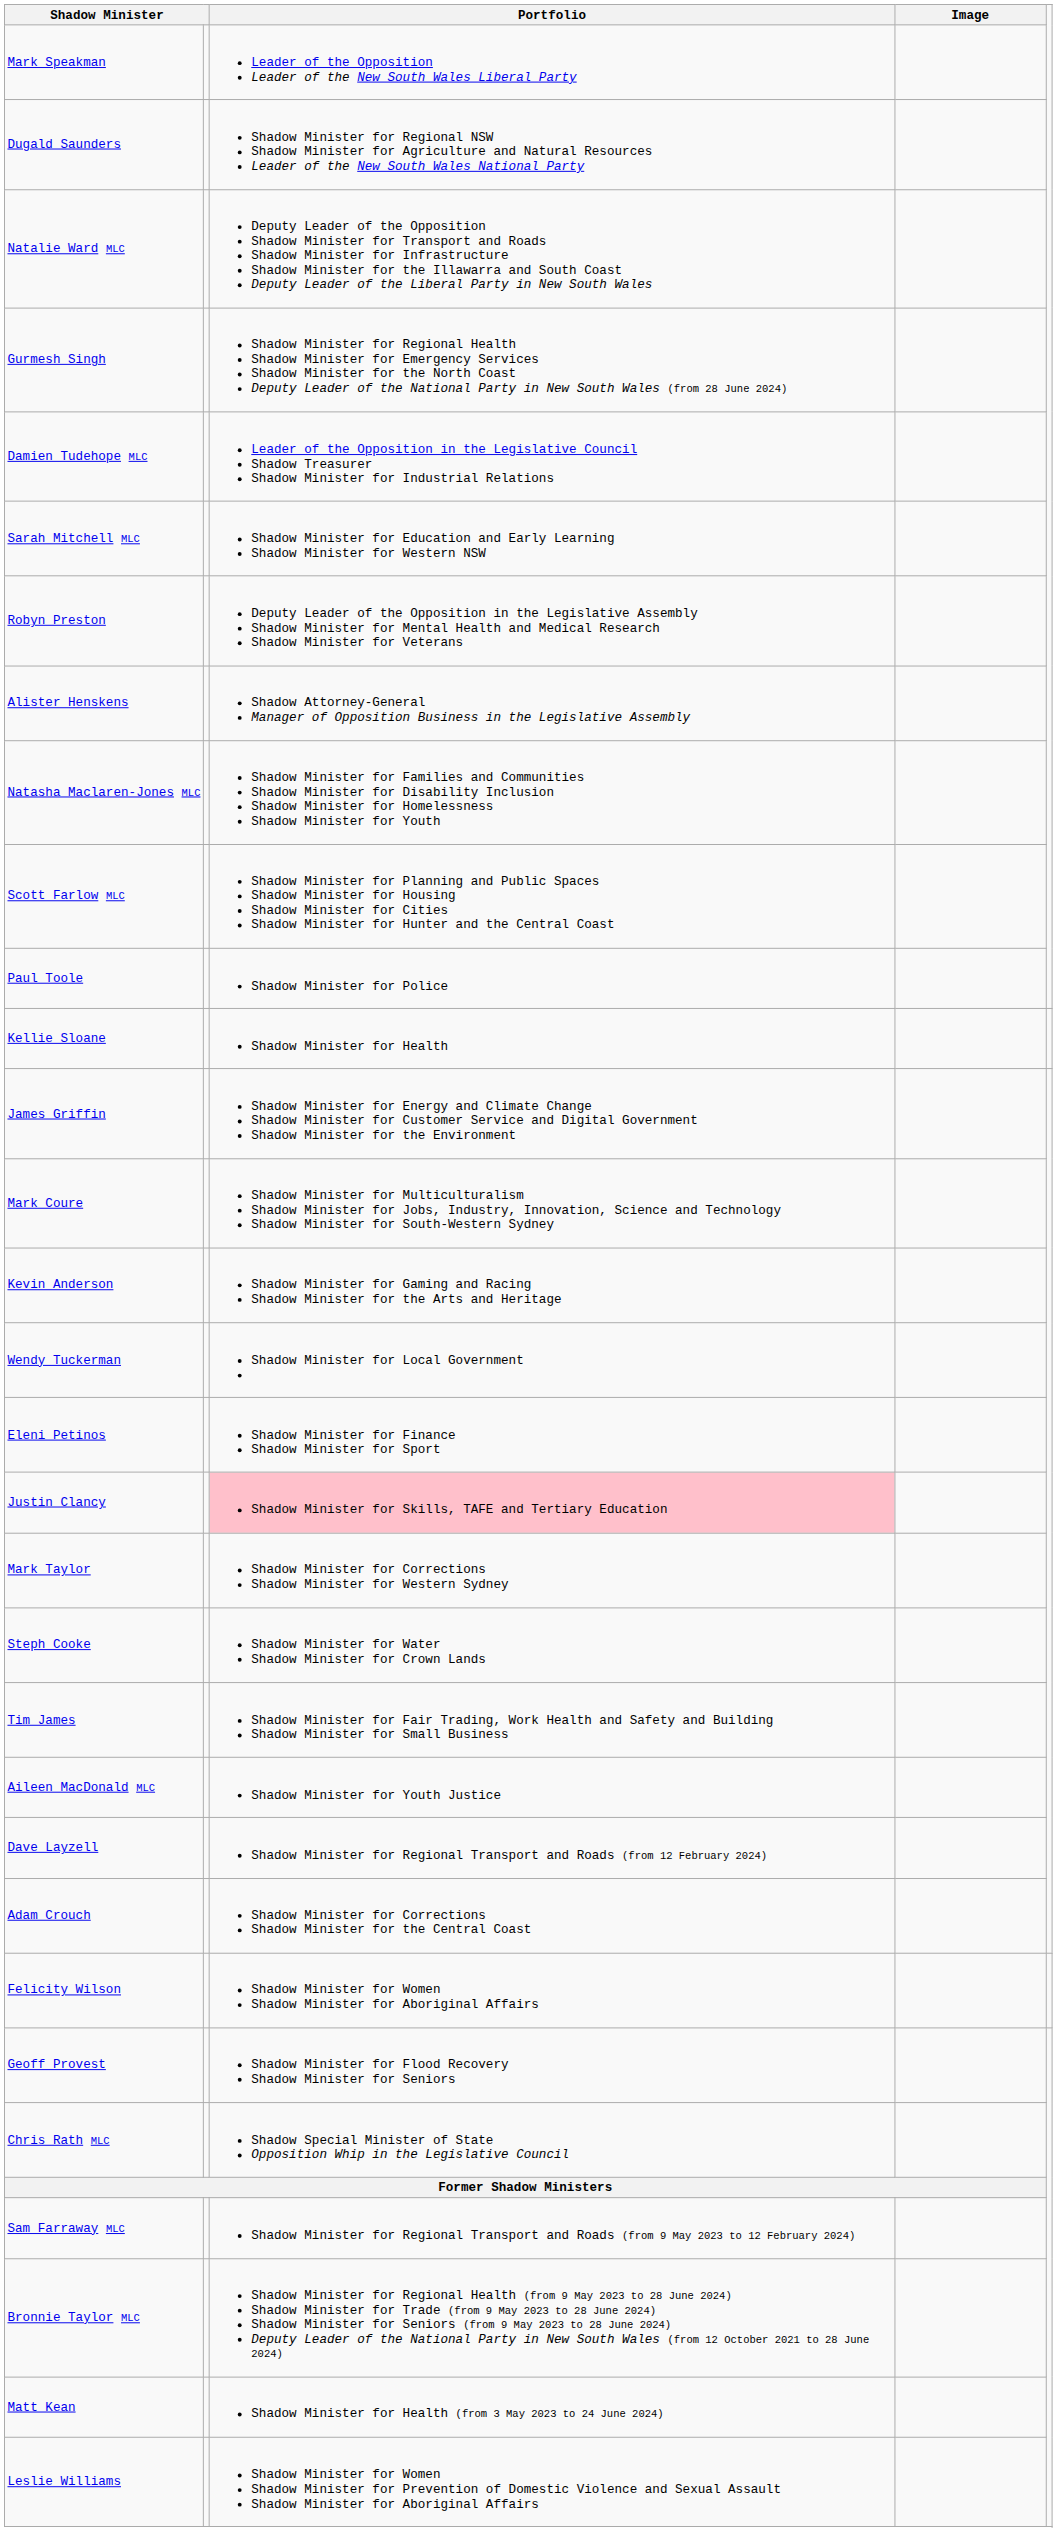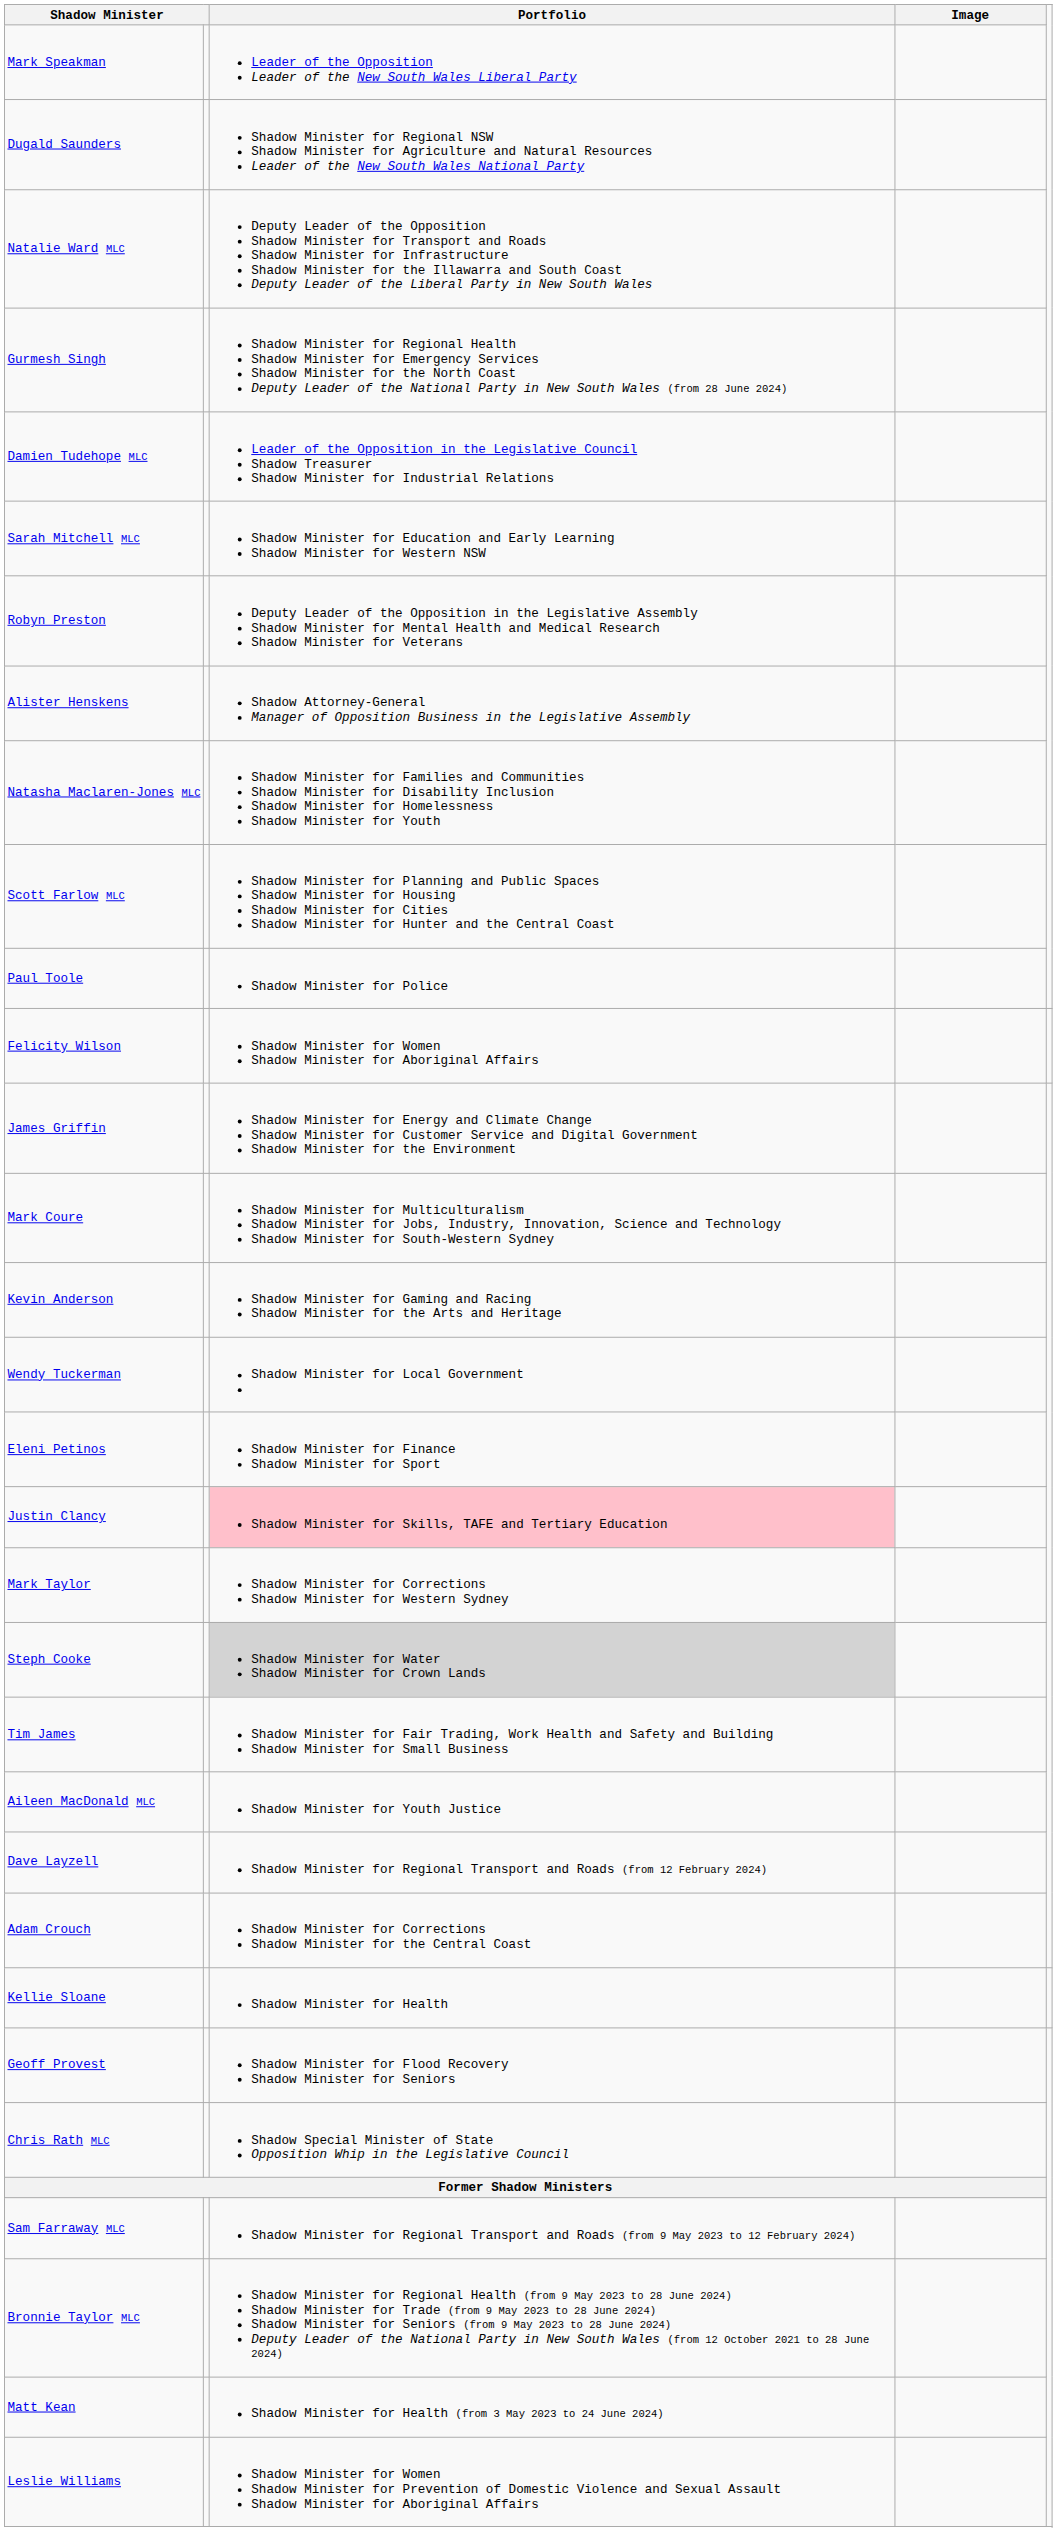rows swapped: Kellie Sloane <-> Felicity Wilson
Steph Cooke | Portfolio: no background -> lightgrey background
